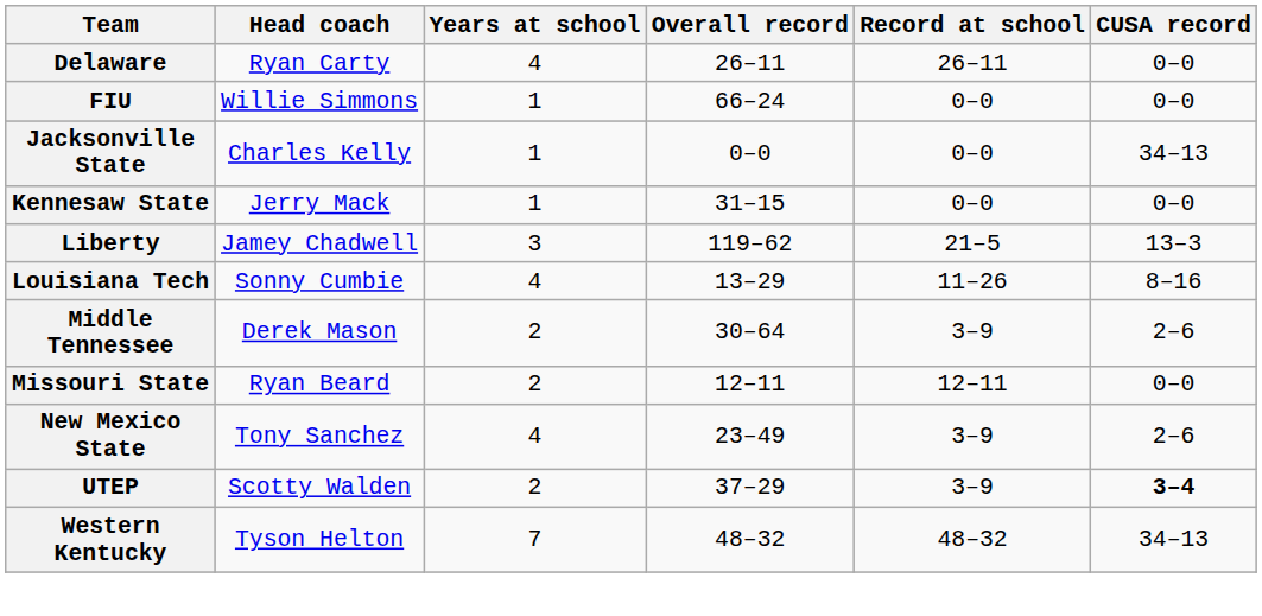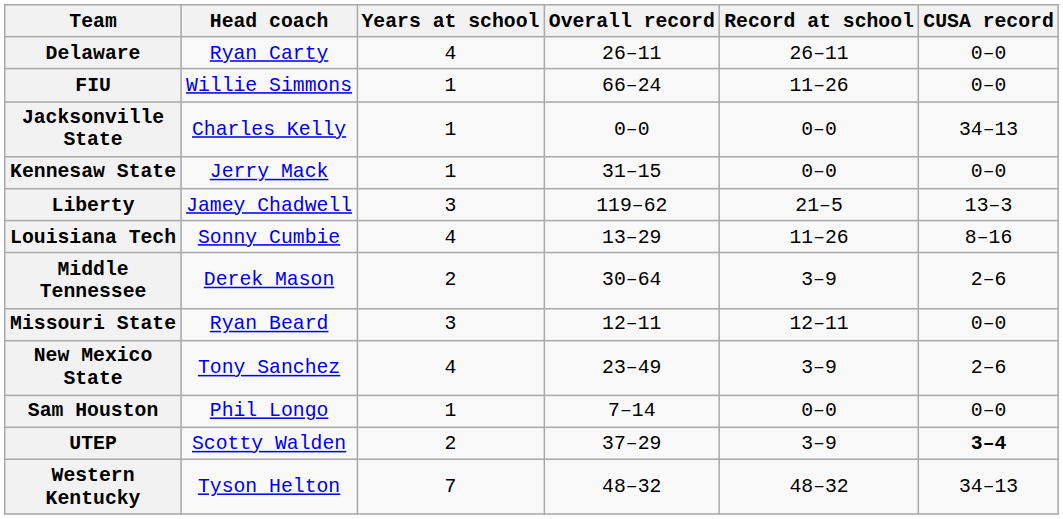FIU | Record at school: 0–0 -> 11–26
Missouri State | Years at school: 2 -> 3
+ row: Sam Houston | Phil Longo | 1 | 7–14 | 0–0 | 0–0
